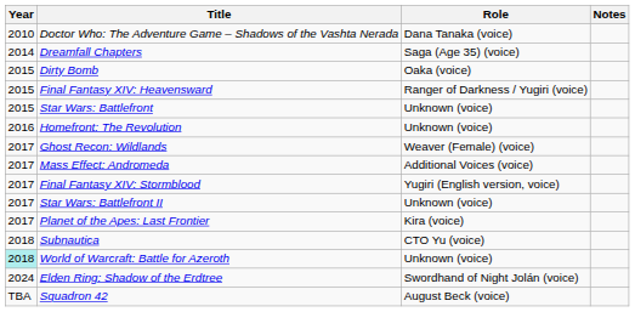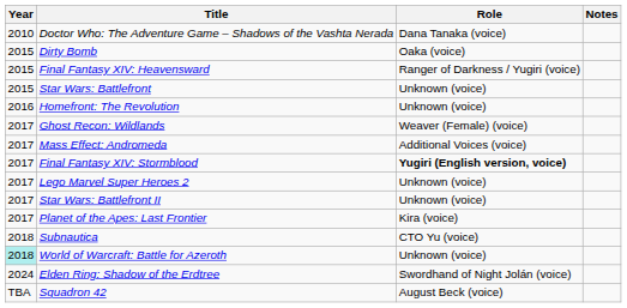- row: 2014 | Dreamfall Chapters | Saga (Age 35) (voice)
Final Fantasy XIV: Stormblood | Role: normal -> bold
+ row: 2017 | Lego Marvel Super Heroes 2 | Unknown (voice)
